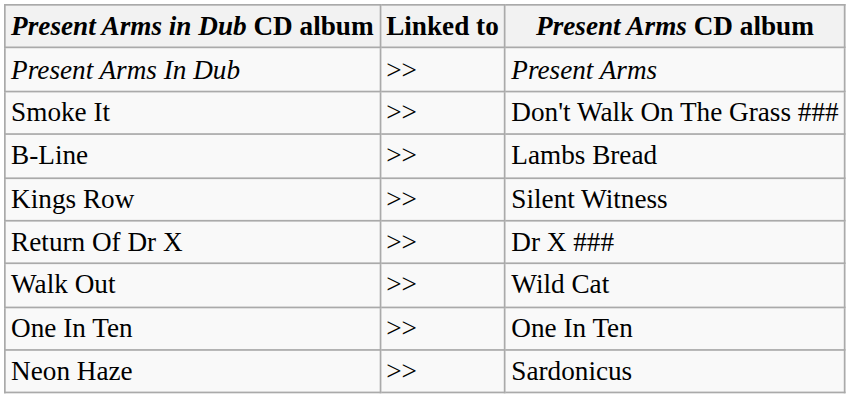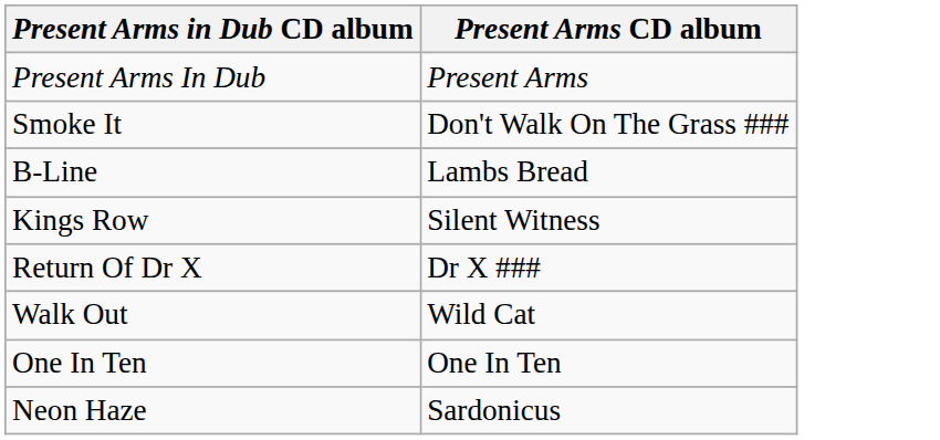- column: Linked to | >> | >> | >> | >> | >> | >> | >> | >>
